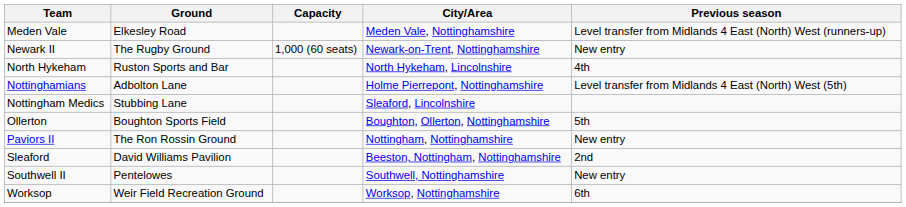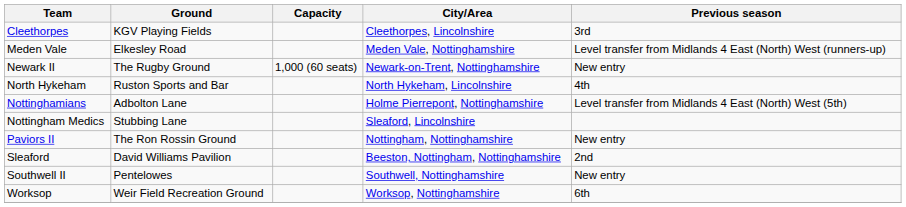+ row: Cleethorpes | KGV Playing Fields | Cleethorpes, Lincolnshire | 3rd
- row: Ollerton | Boughton Sports Field | Boughton, Ollerton, Nottinghamshire | 5th
